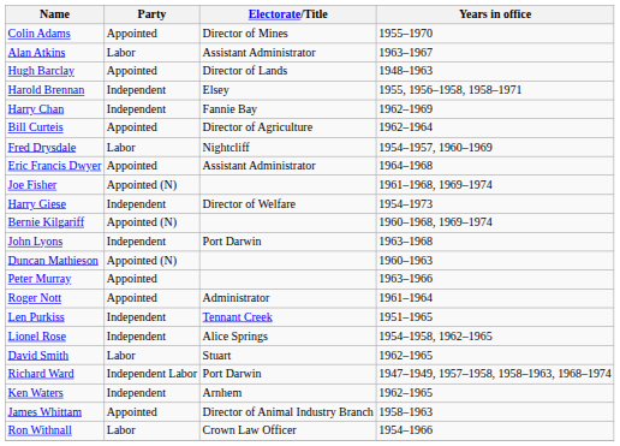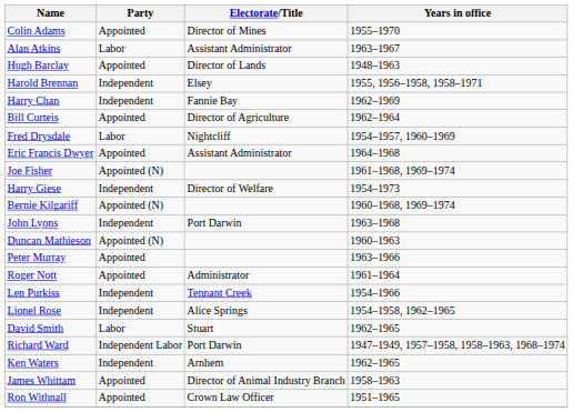Len Purkiss | Years in office: 1951–1965 -> 1954–1966
Ron Withnall | Party: Labor -> Appointed
Ron Withnall | Years in office: 1954–1966 -> 1951–1965
